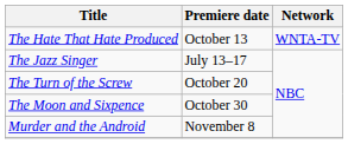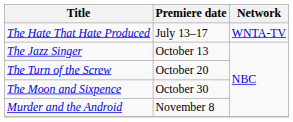The Hate That Hate Produced | Premiere date: October 13 -> July 13–17
The Jazz Singer | Premiere date: July 13–17 -> October 13
